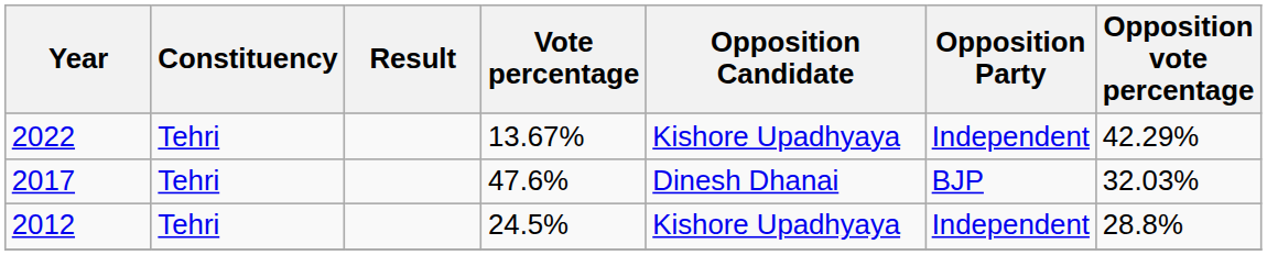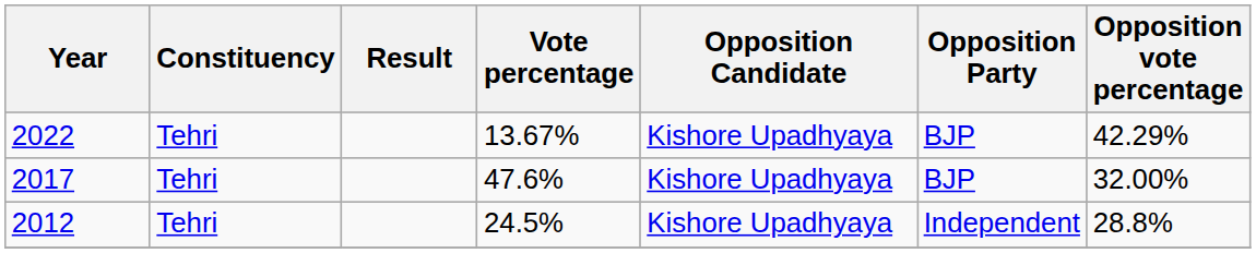2022 | Opposition Party: Independent -> BJP
2017 | Opposition Candidate: Dinesh Dhanai -> Kishore Upadhyaya
2017 | Opposition vote percentage: 32.03% -> 32.00%
